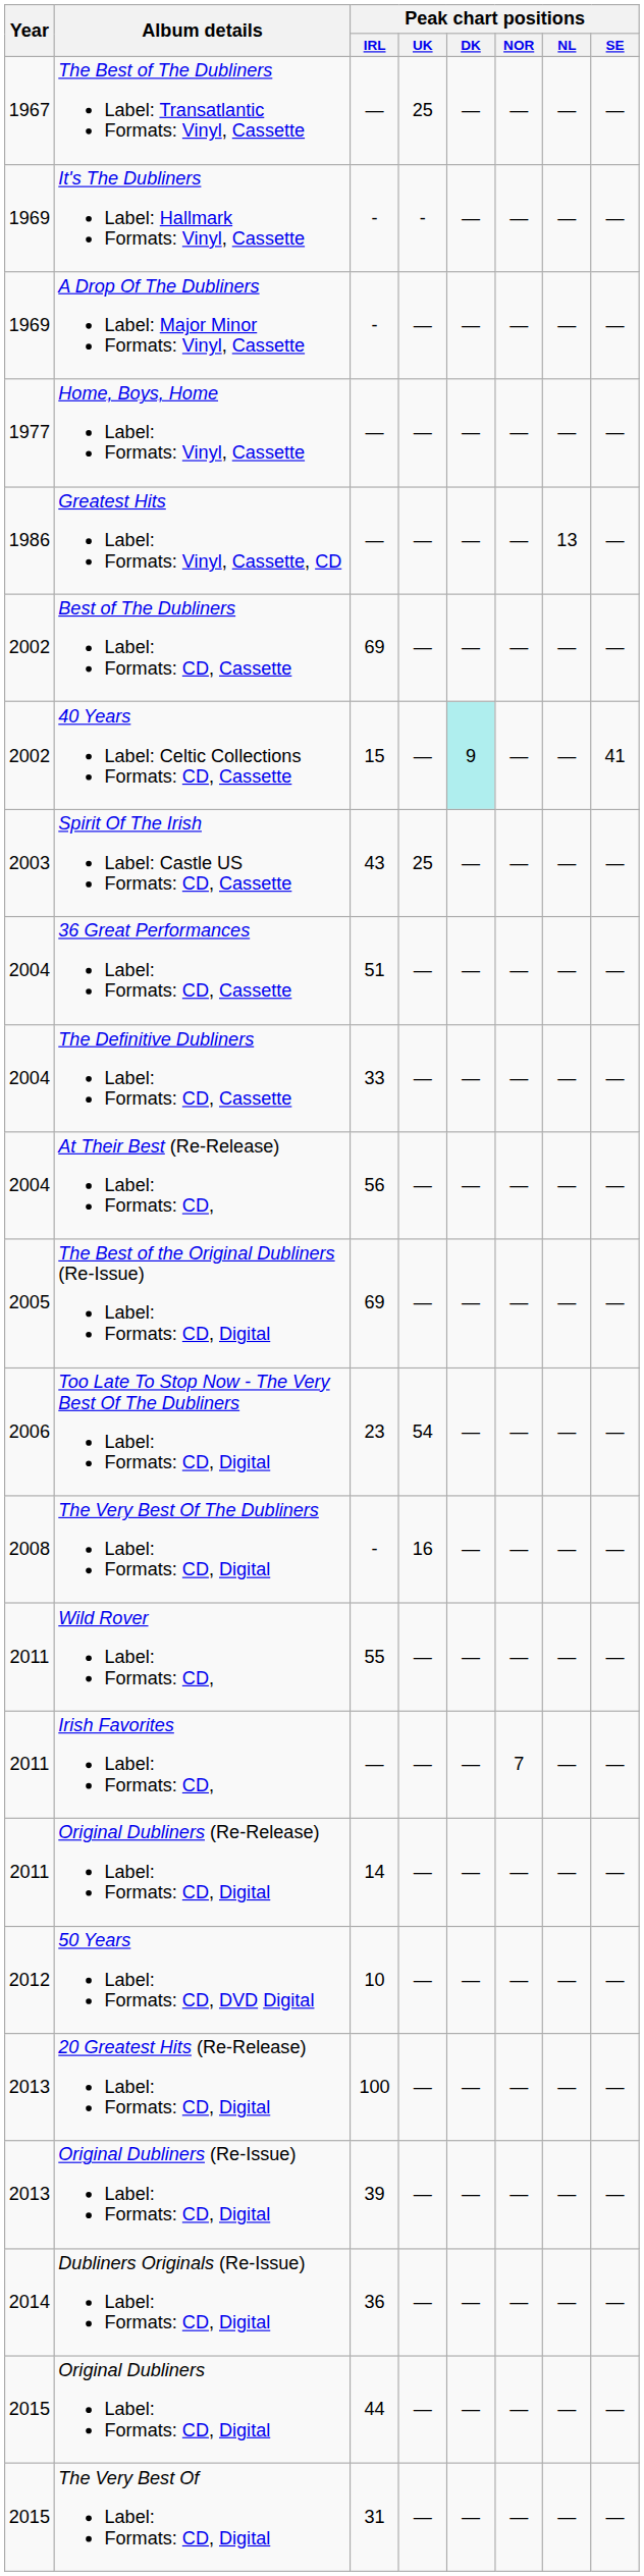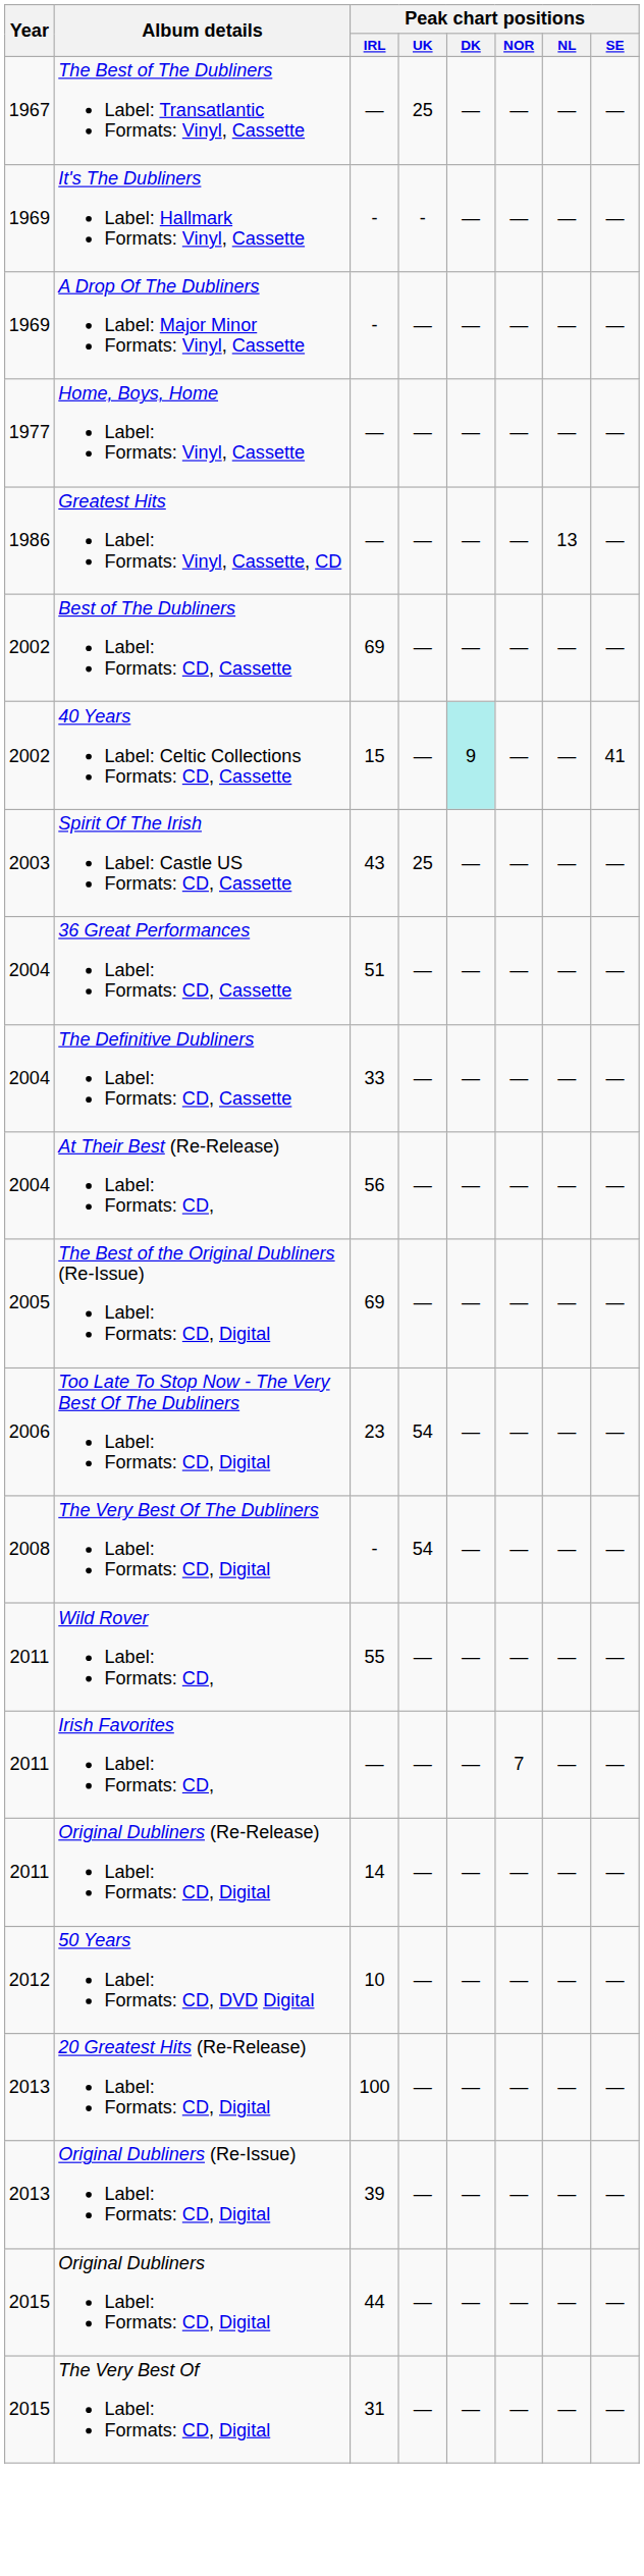The Very Best Of The Dubliners Label: Formats: CD, Digital | Peak chart positions / UK: 16 -> 54
- row: 2014 | Dubliners Originals (Re-Issue) Label: Formats: CD, Digital | 36 | — | — | — | — | —
